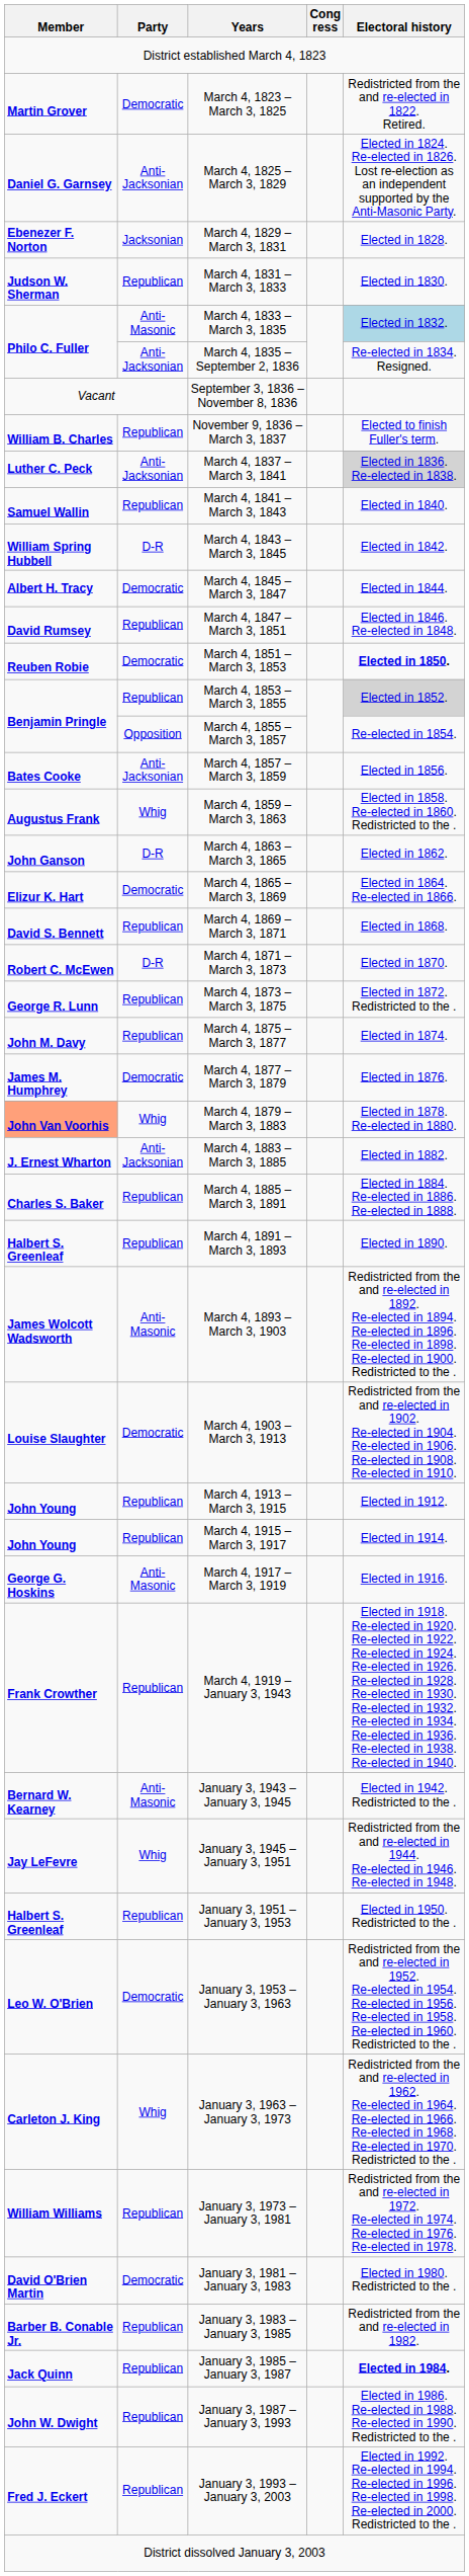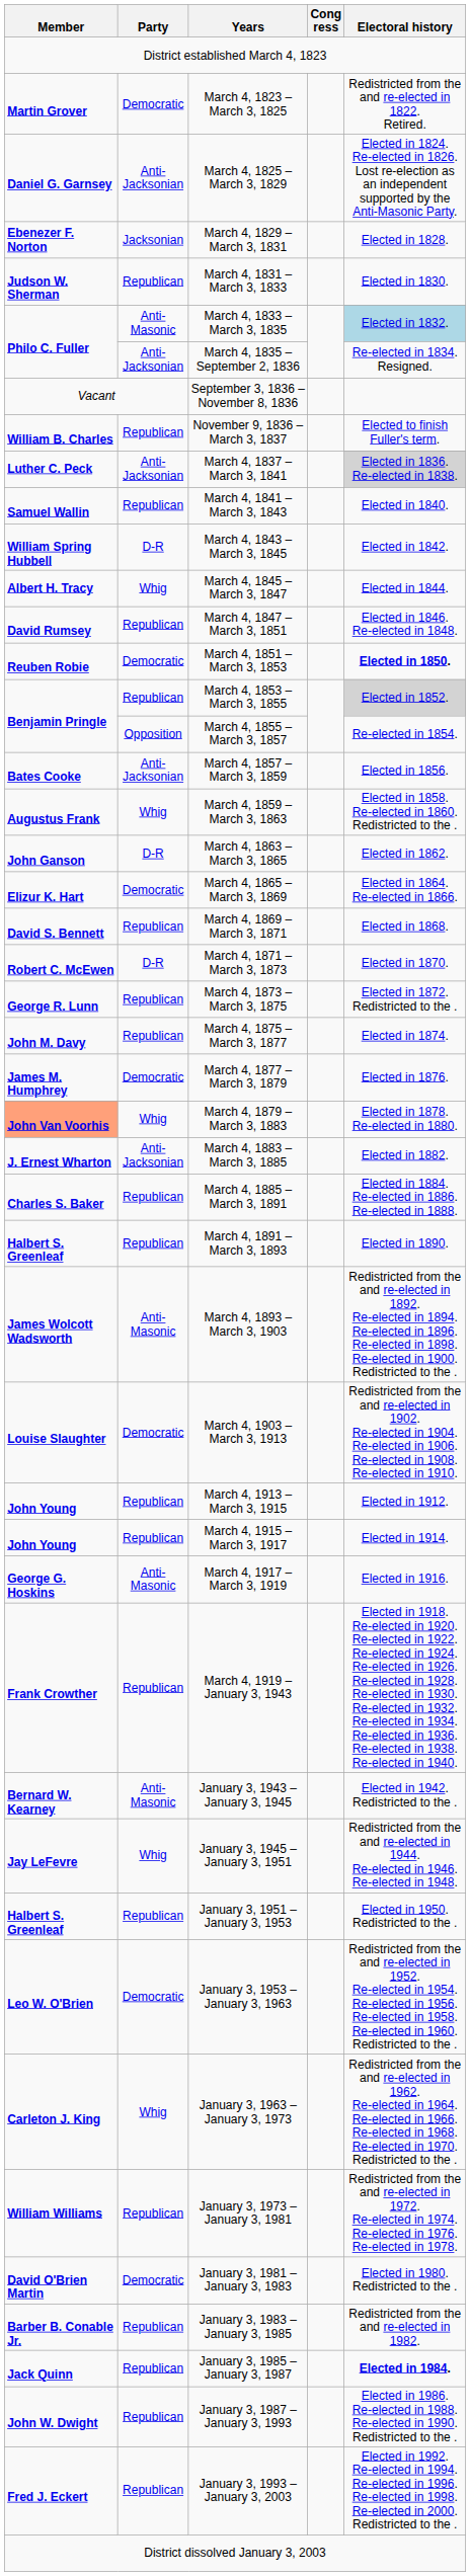March 4, 1845 – March 3, 1847 | Party: Democratic -> Whig
